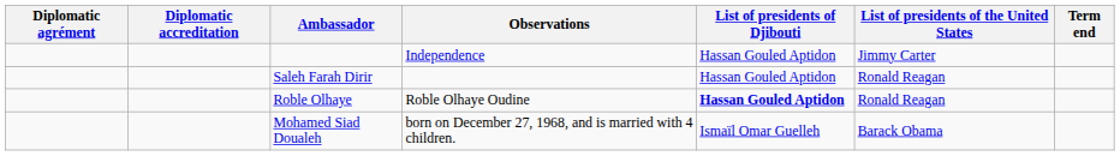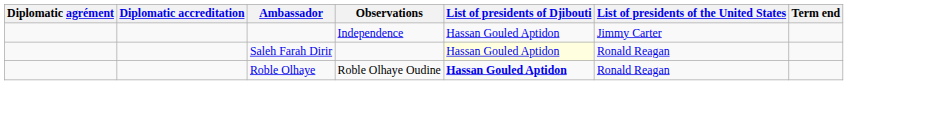Saleh Farah Dirir | List of presidents of Djibouti: no background -> lightyellow background
- row: Mohamed Siad Doualeh | born on December 27, 1968, and is married with 4 children. | Ismaïl Omar Guelleh | Barack Obama
